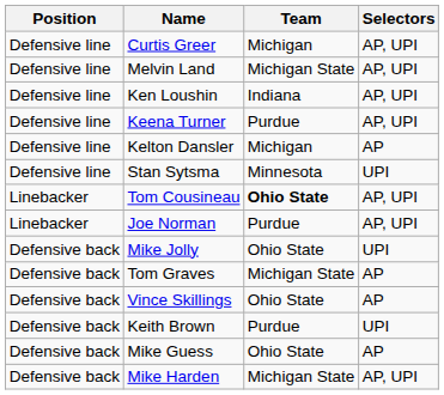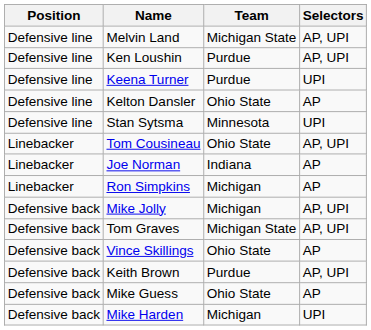- row: Defensive line | Curtis Greer | Michigan | AP, UPI
Ken Loushin | Team: Indiana -> Purdue
Keena Turner | Selectors: AP, UPI -> UPI
Kelton Dansler | Team: Michigan -> Ohio State
Tom Cousineau | Team: bold -> normal
Joe Norman | Team: Purdue -> Indiana
Joe Norman | Selectors: AP, UPI -> AP
+ row: Linebacker | Ron Simpkins | Michigan | AP
Mike Jolly | Team: Ohio State -> Michigan
Mike Jolly | Selectors: UPI -> AP, UPI
Tom Graves | Selectors: AP -> AP, UPI
Keith Brown | Selectors: UPI -> AP, UPI
Mike Harden | Team: Michigan State -> Michigan
Mike Harden | Selectors: AP, UPI -> UPI
